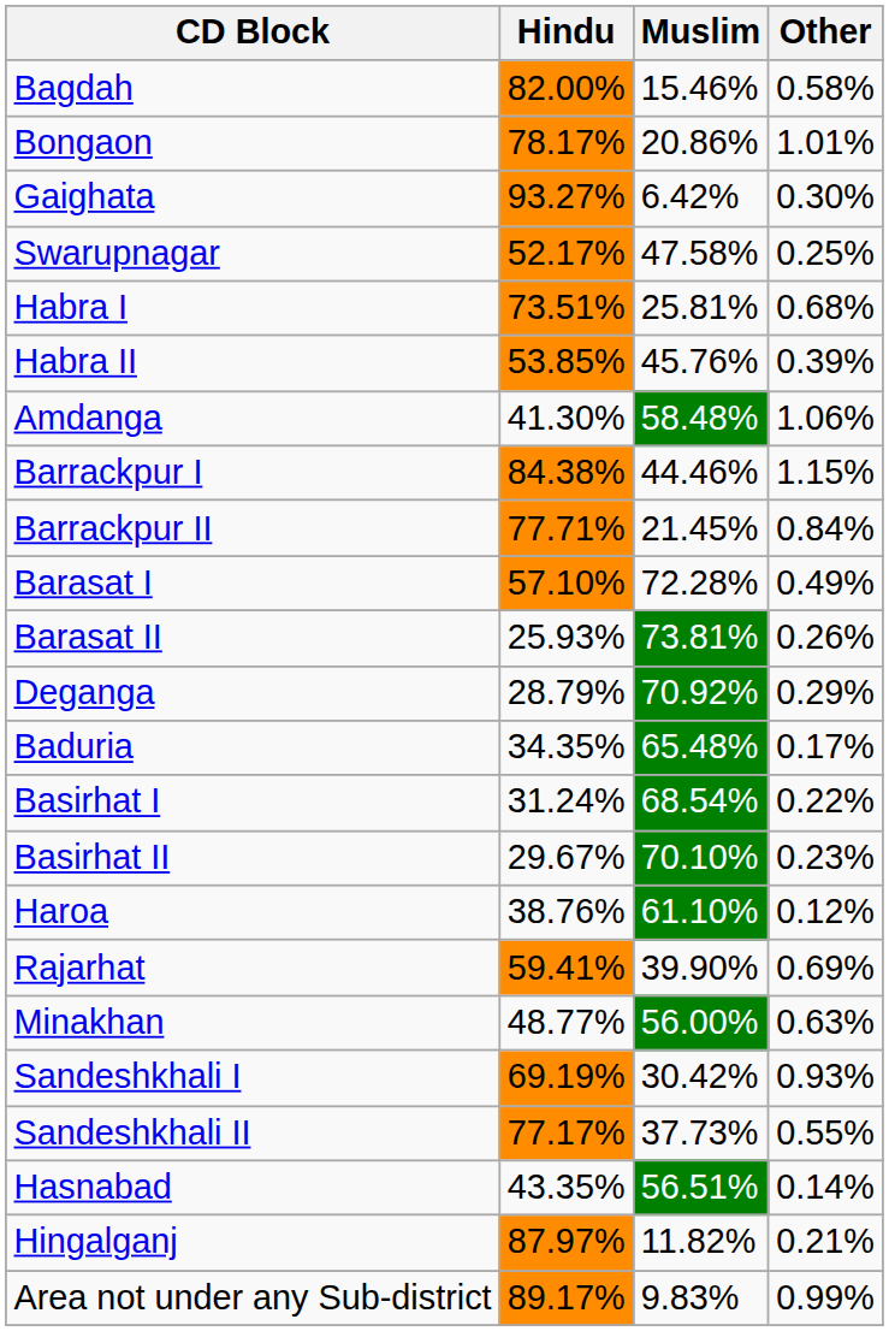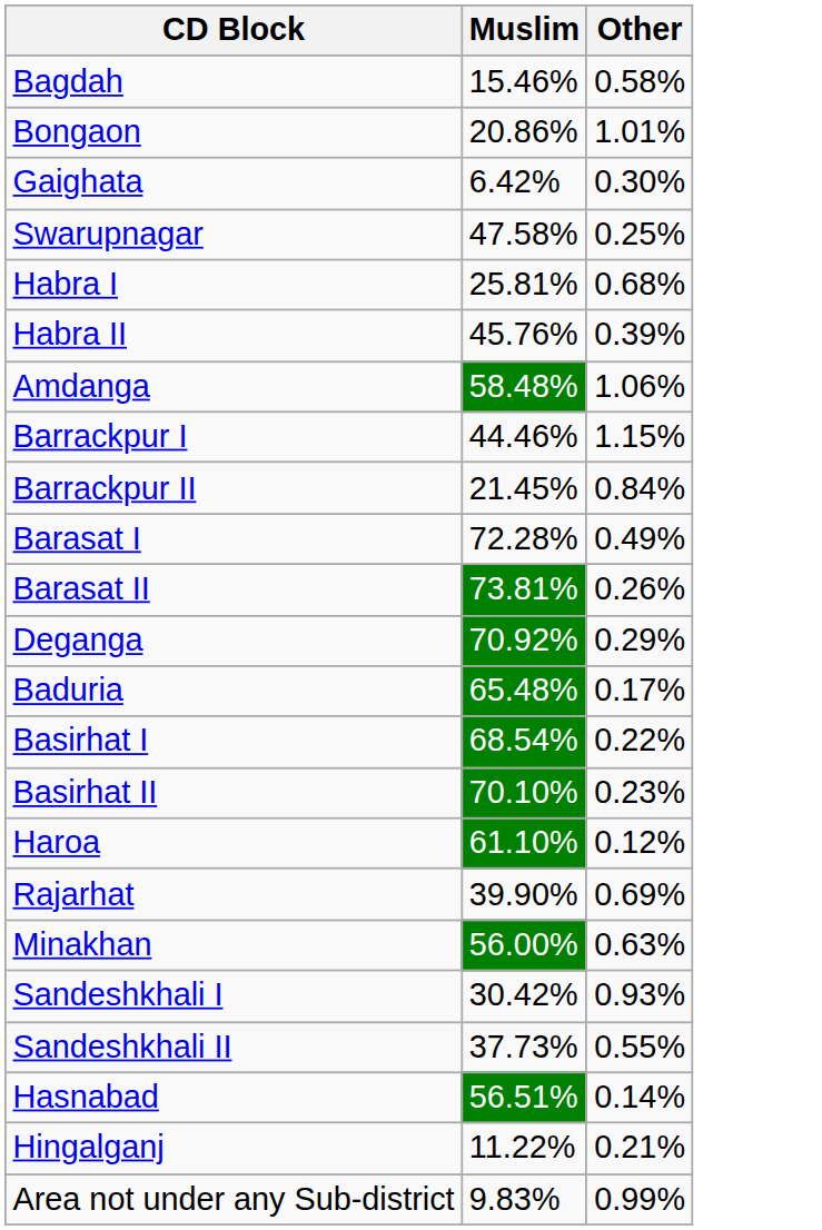- column: Hindu | 82.00% | 78.17% | 93.27% | 52.17% | 73.51% | 53.85% | 41.30% | 84.38% | 77.71% | 57.10% | 25.93% | 28.79% | 34.35% | 31.24% | 29.67% | 38.76% | 59.41% | 48.77% | 69.19% | 77.17% | 43.35% | 87.97% | 89.17%
Hingalganj | Muslim: 11.82% -> 11.22%
